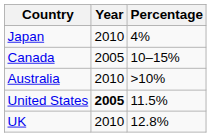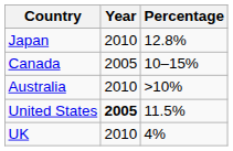Japan | Percentage: 4% -> 12.8%
UK | Percentage: 12.8% -> 4%
